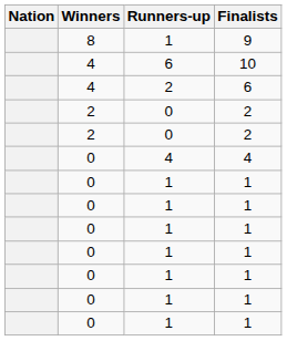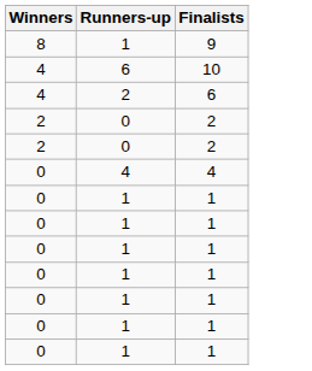- column: Nation
